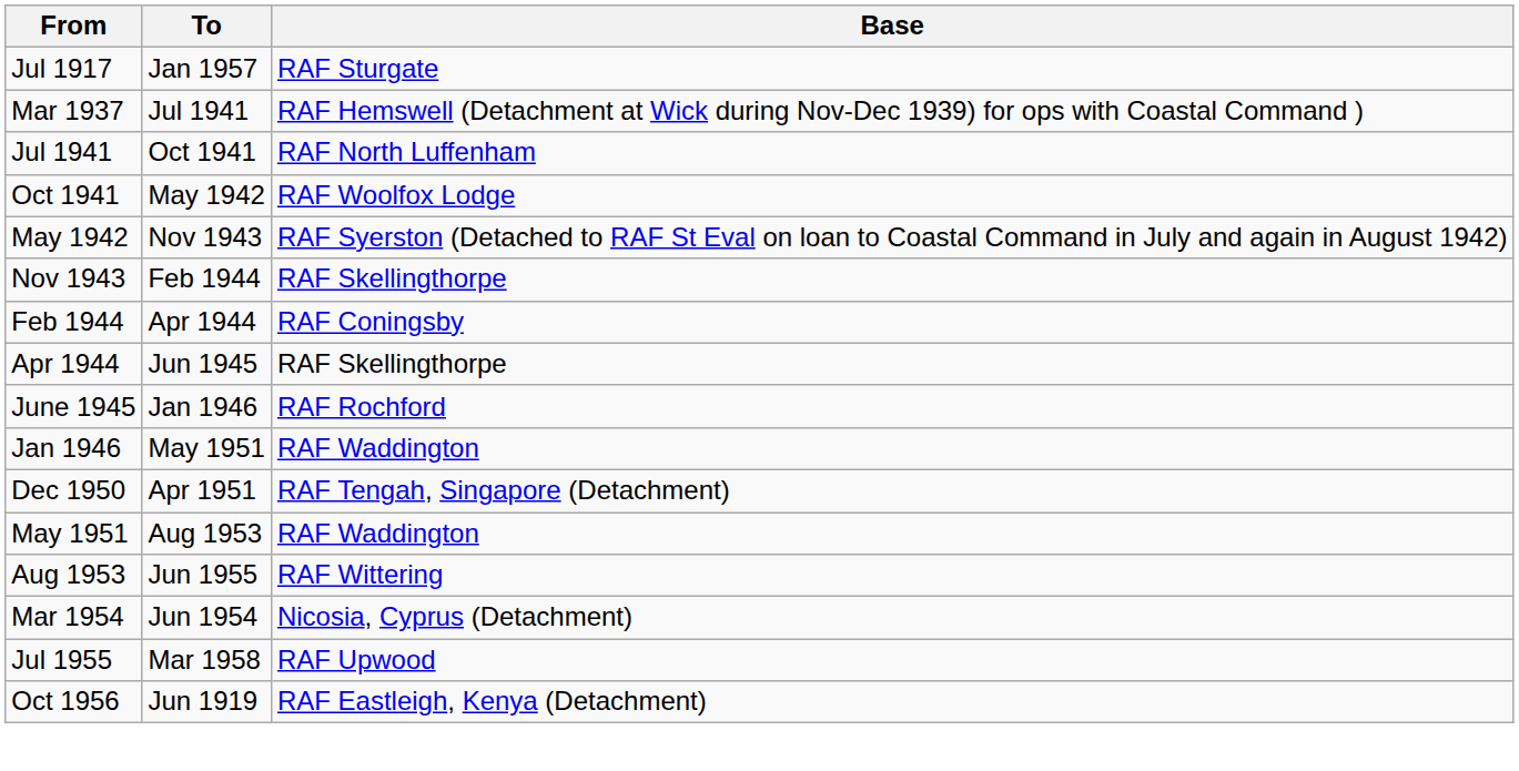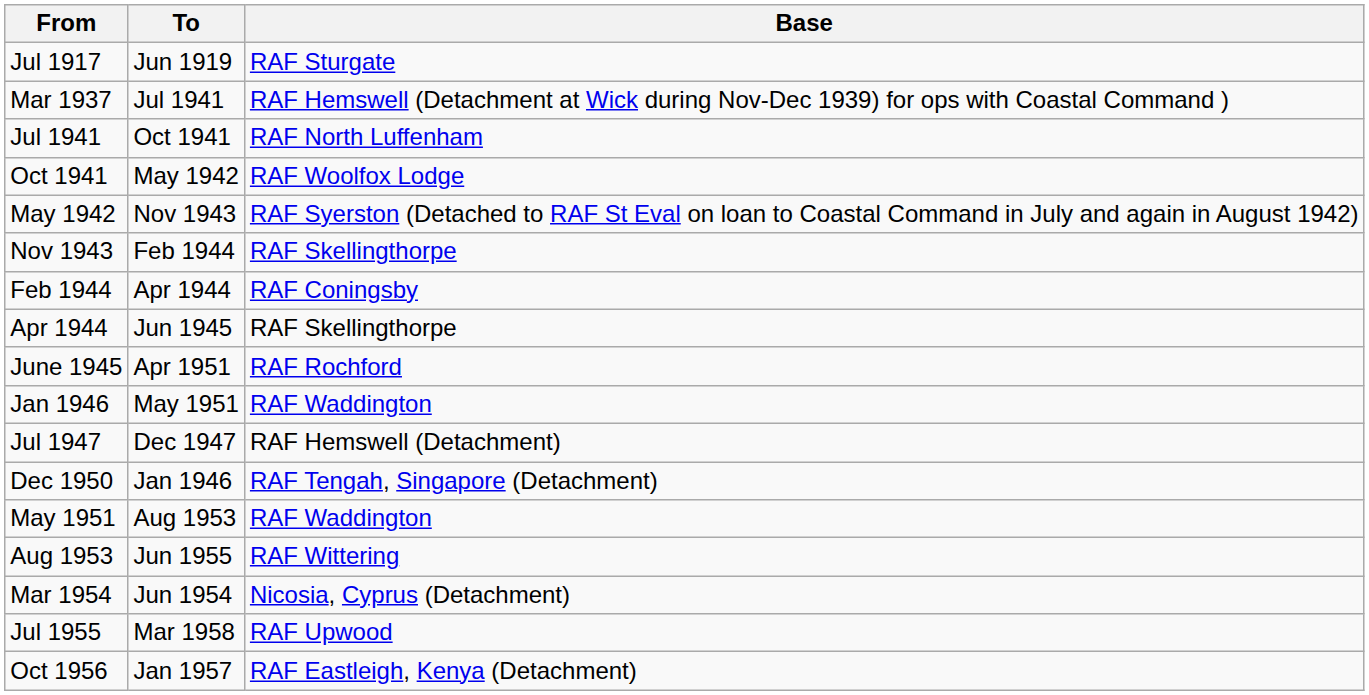Jul 1917 | To: Jan 1957 -> Jun 1919
June 1945 | To: Jan 1946 -> Apr 1951
+ row: Jul 1947 | Dec 1947 | RAF Hemswell (Detachment)
Dec 1950 | To: Apr 1951 -> Jan 1946
Oct 1956 | To: Jun 1919 -> Jan 1957
